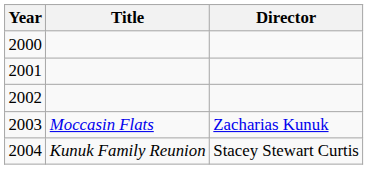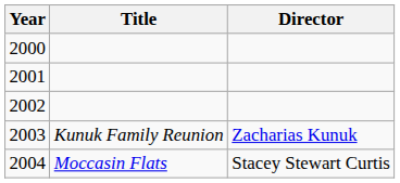2003 | Title: Moccasin Flats -> Kunuk Family Reunion
2004 | Title: Kunuk Family Reunion -> Moccasin Flats
